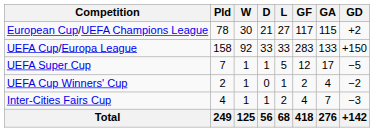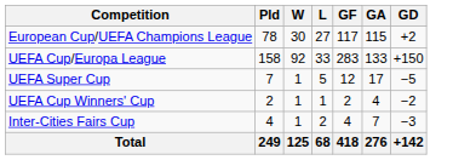- column: D | 21 | 33 | 1 | 0 | 1 | 56
